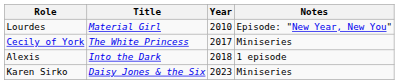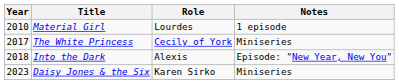columns swapped: Year <-> Role
Material Girl | Notes: Episode: "New Year, New You" -> 1 episode
Into the Dark | Notes: 1 episode -> Episode: "New Year, New You"
